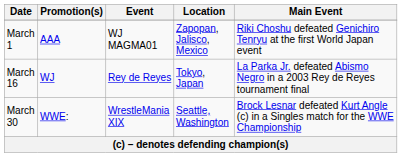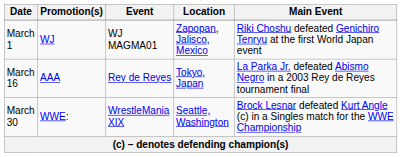March 1 | Promotion(s): AAA -> WJ
March 16 | Promotion(s): WJ -> AAA
